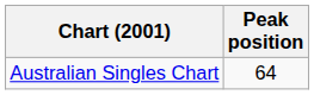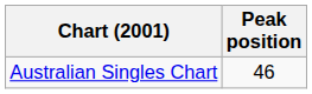Australian Singles Chart | Peak position: 64 -> 46
